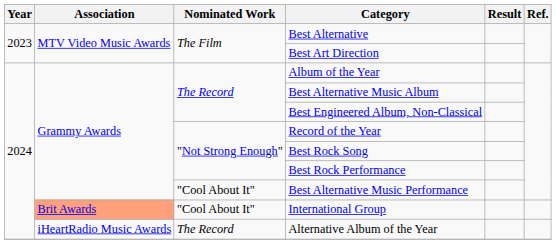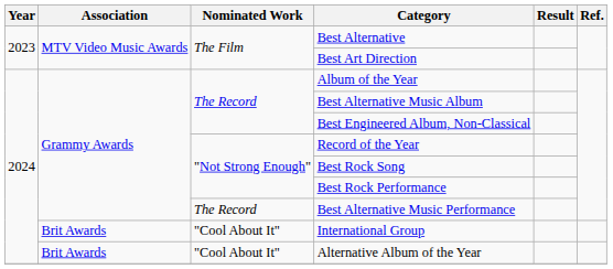Best Alternative Music Performance | Nominated Work: "Cool About It" -> The Record
International Group | Association: lightsalmon background -> no background
Alternative Album of the Year | Association: iHeartRadio Music Awards -> Brit Awards
Alternative Album of the Year | Nominated Work: The Record -> "Cool About It"
